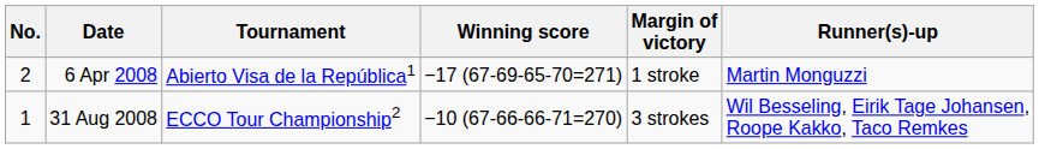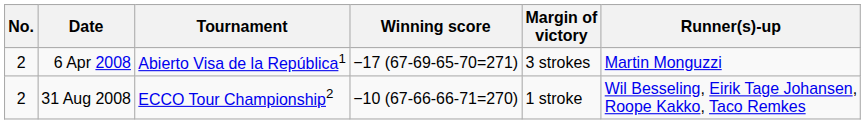6 Apr 2008 | Margin of victory: 1 stroke -> 3 strokes
31 Aug 2008 | No.: 1 -> 2
31 Aug 2008 | Margin of victory: 3 strokes -> 1 stroke
